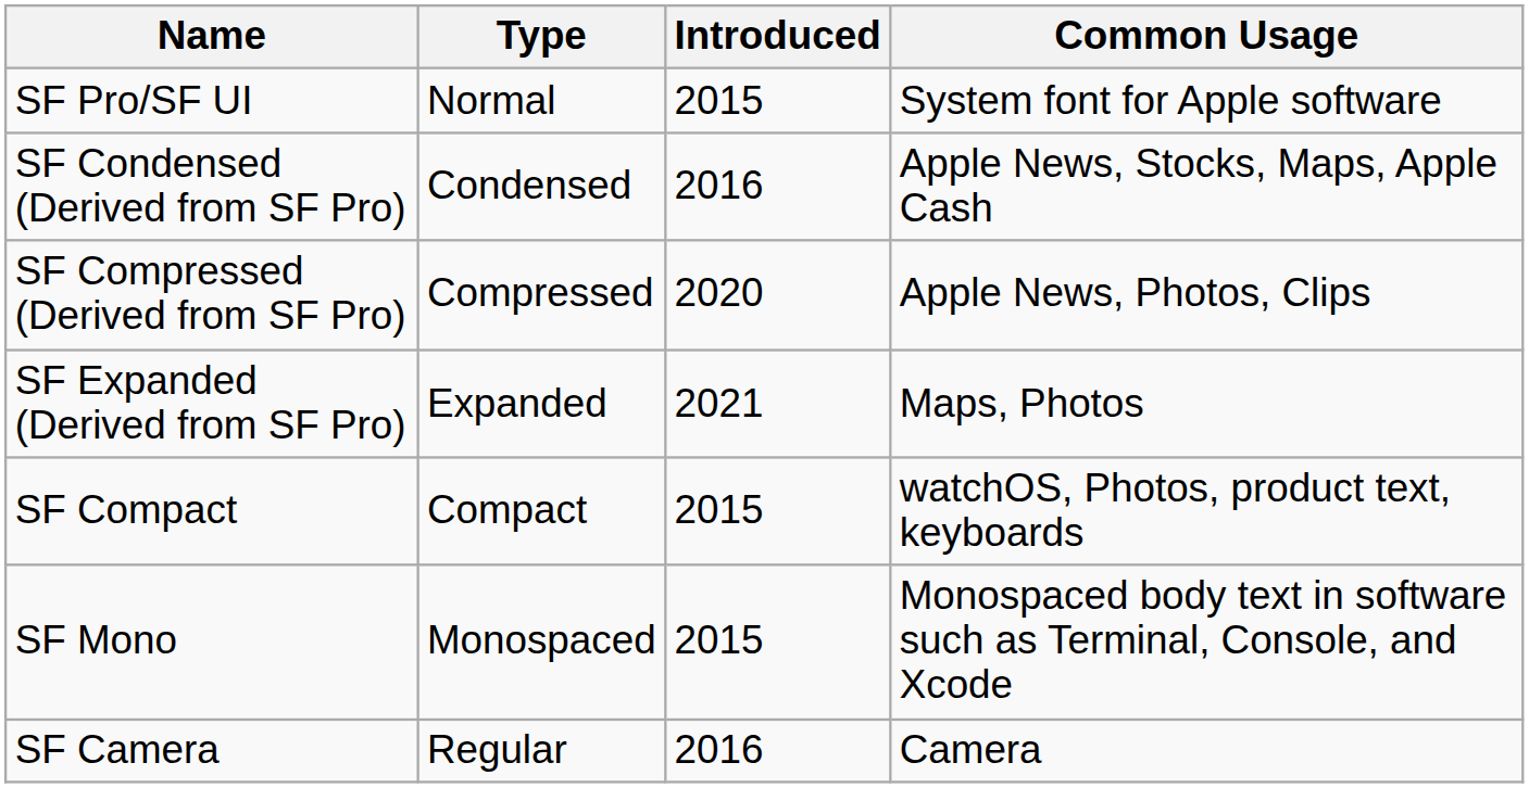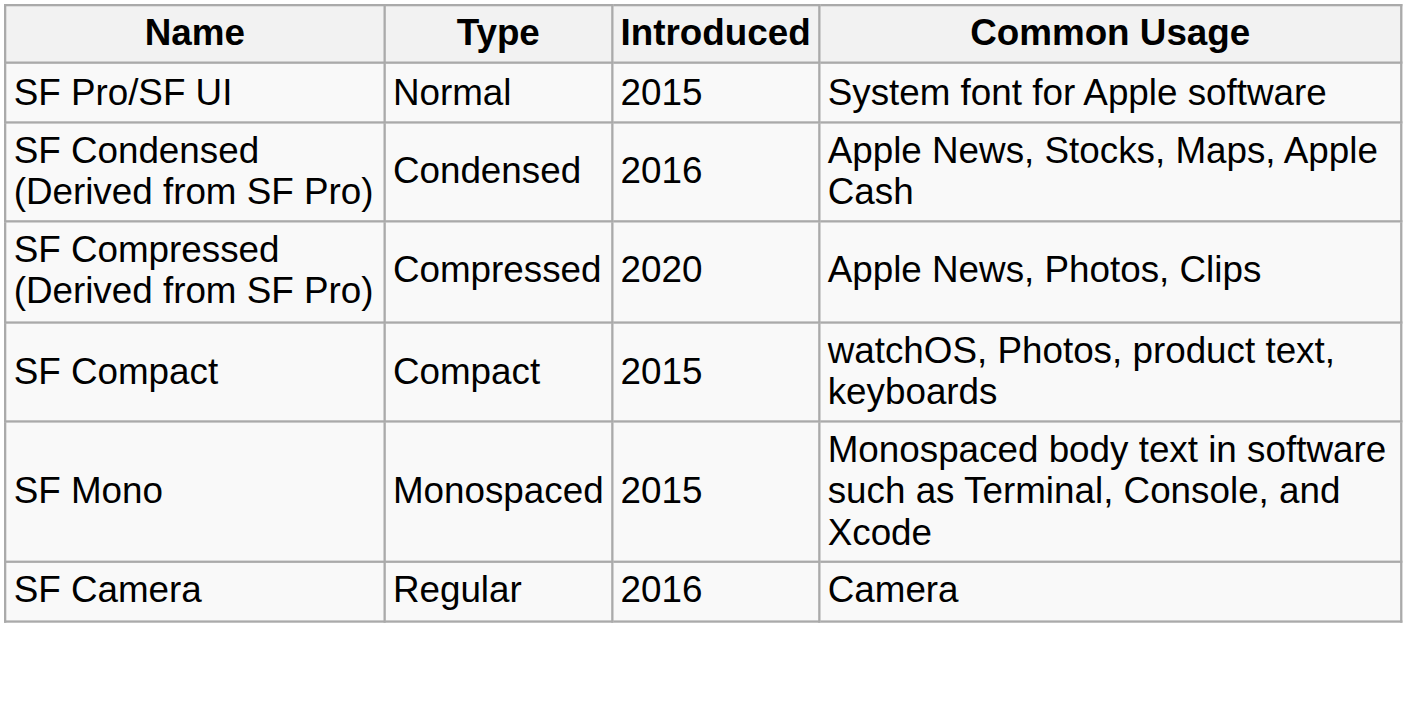- row: SF Expanded (Derived from SF Pro) | Expanded | 2021 | Maps, Photos
